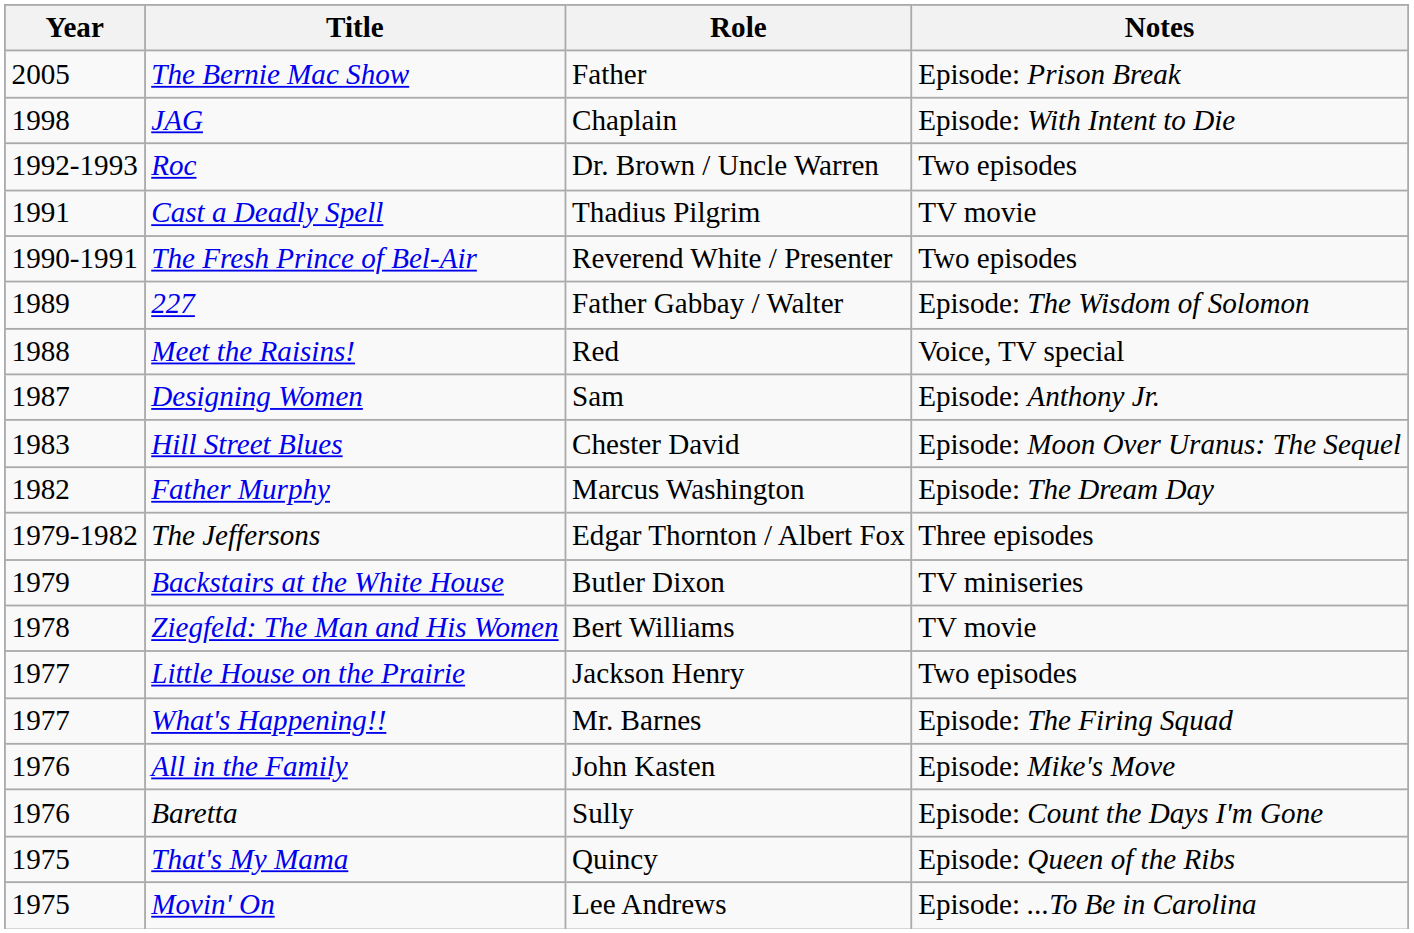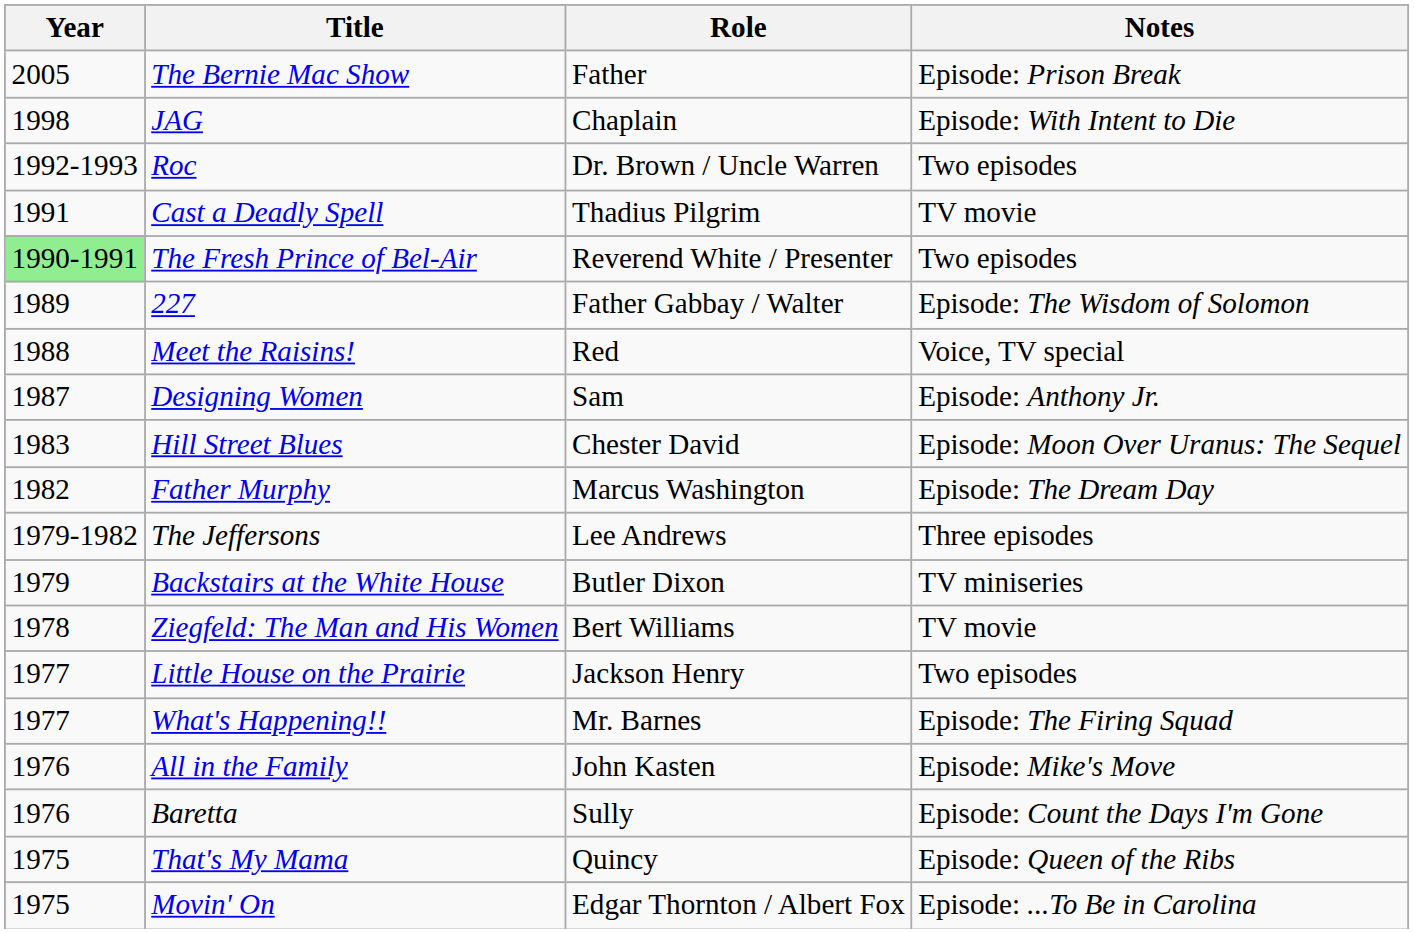The Fresh Prince of Bel-Air | Year: no background -> lightgreen background
The Jeffersons | Role: Edgar Thornton / Albert Fox -> Lee Andrews
Movin' On | Role: Lee Andrews -> Edgar Thornton / Albert Fox
